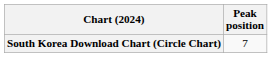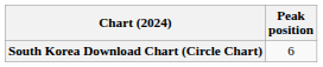South Korea Download Chart (Circle Chart) | Peak position: 7 -> 6
